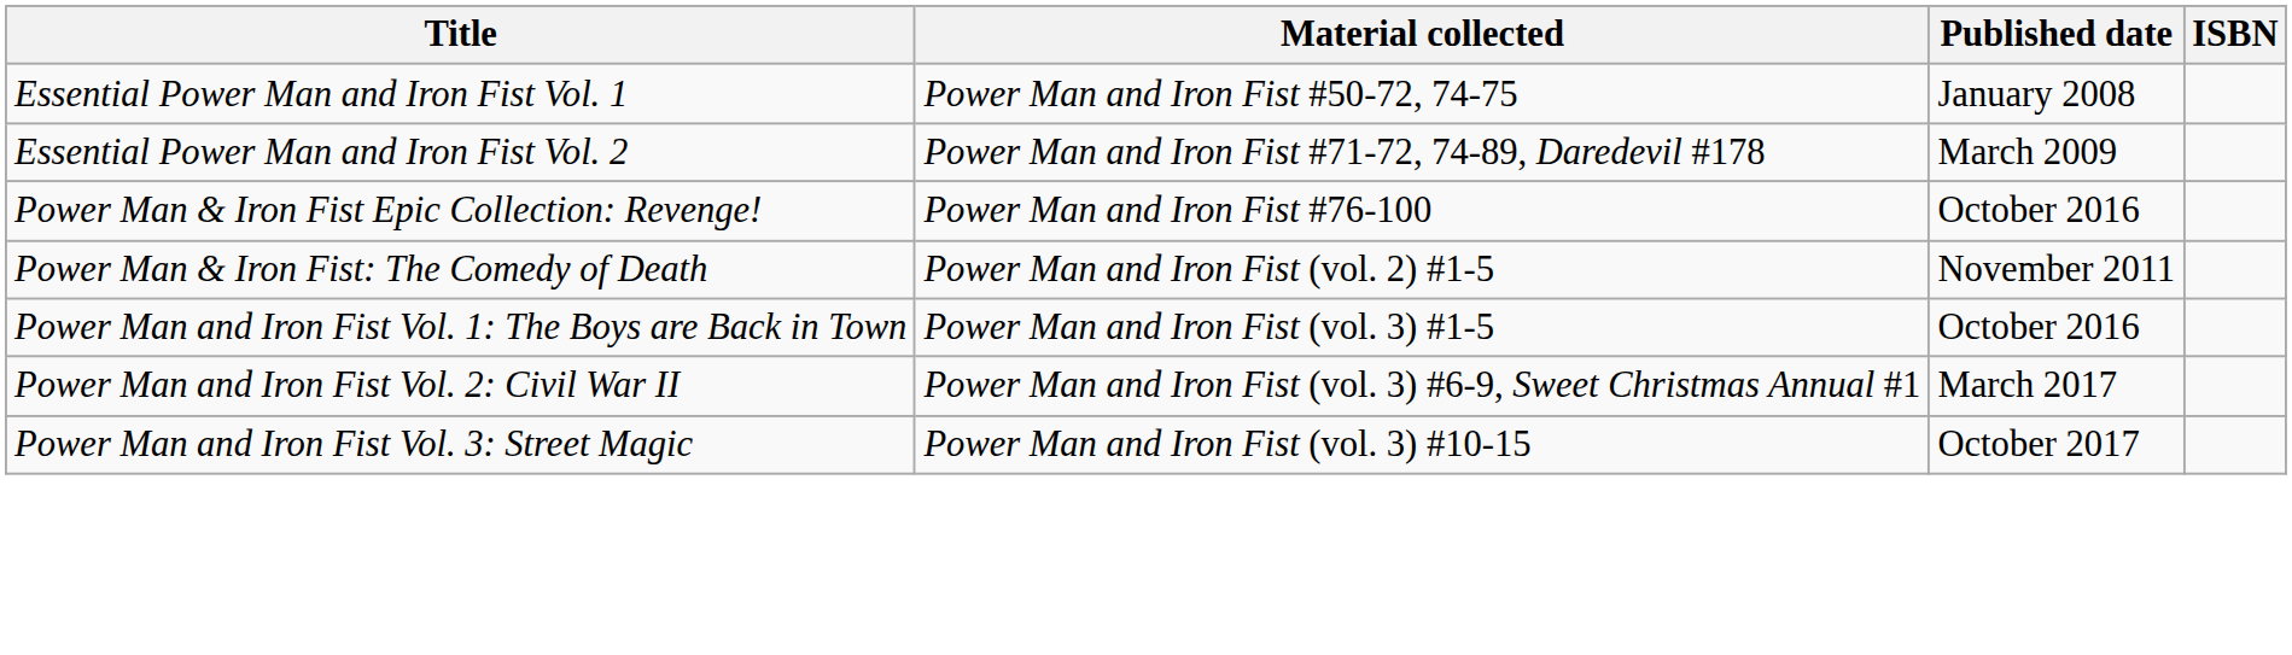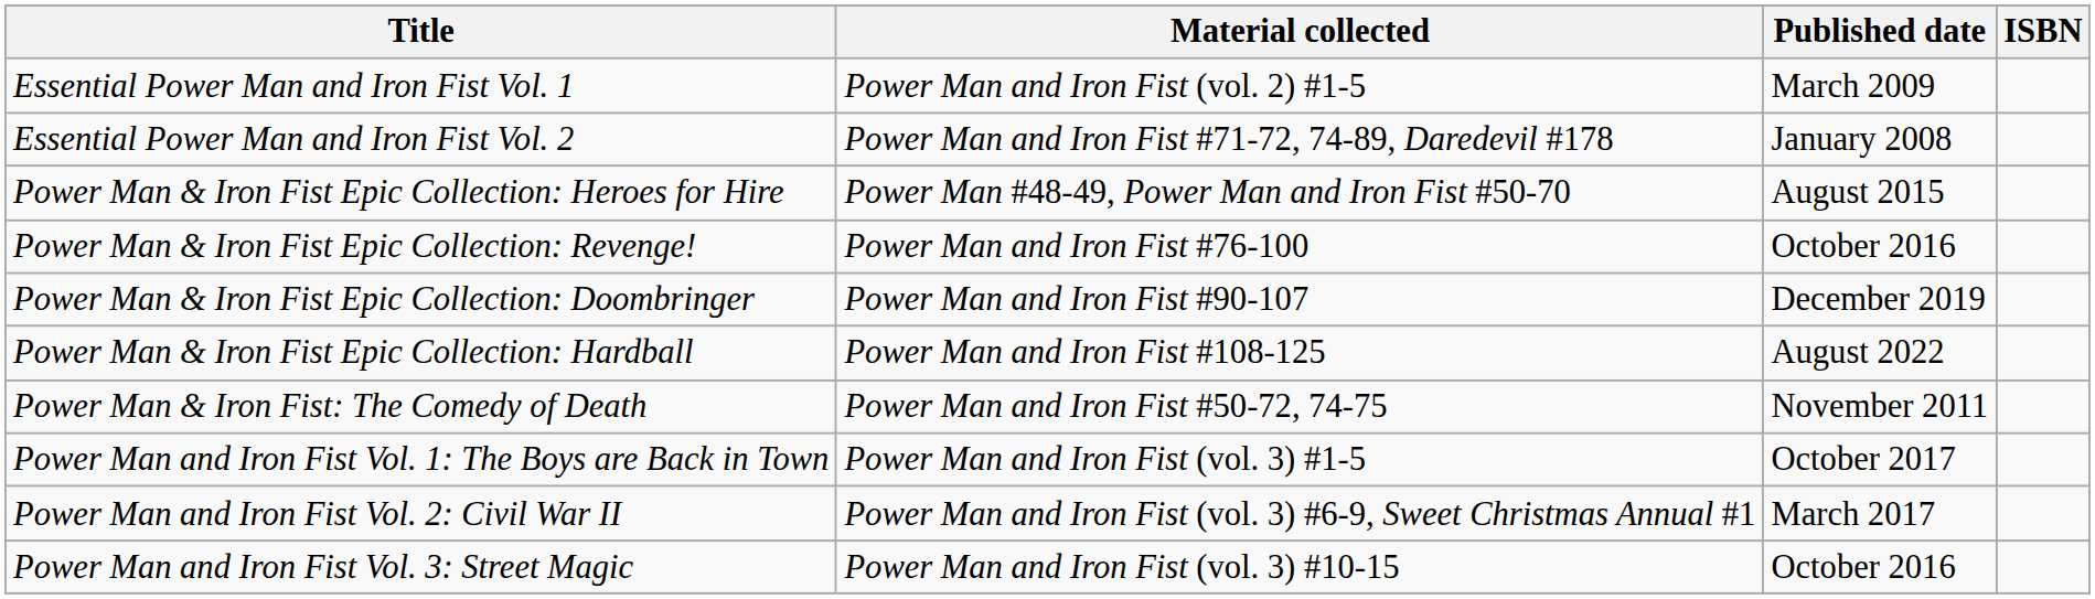Essential Power Man and Iron Fist Vol. 1 | Material collected: Power Man and Iron Fist #50-72, 74-75 -> Power Man and Iron Fist (vol. 2) #1-5
Essential Power Man and Iron Fist Vol. 1 | Published date: January 2008 -> March 2009
Essential Power Man and Iron Fist Vol. 2 | Published date: March 2009 -> January 2008
+ row: Power Man & Iron Fist Epic Collection: Heroes for Hire | Power Man #48-49, Power Man and Iron Fist #50-70 | August 2015
+ row: Power Man & Iron Fist Epic Collection: Doombringer | Power Man and Iron Fist #90-107 | December 2019
+ row: Power Man & Iron Fist Epic Collection: Hardball | Power Man and Iron Fist #108-125 | August 2022
Power Man & Iron Fist: The Comedy of Death | Material collected: Power Man and Iron Fist (vol. 2) #1-5 -> Power Man and Iron Fist #50-72, 74-75
Power Man and Iron Fist Vol. 1: The Boys are Back in Town | Published date: October 2016 -> October 2017
Power Man and Iron Fist Vol. 3: Street Magic | Published date: October 2017 -> October 2016
